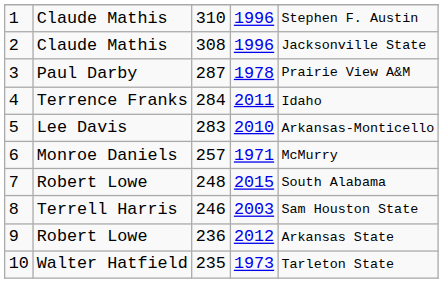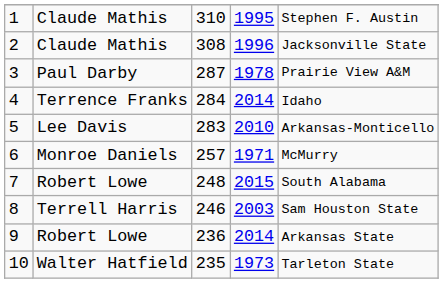1 | column 4: 1996 -> 1995
4 | column 4: 2011 -> 2014
9 | column 4: 2012 -> 2014
